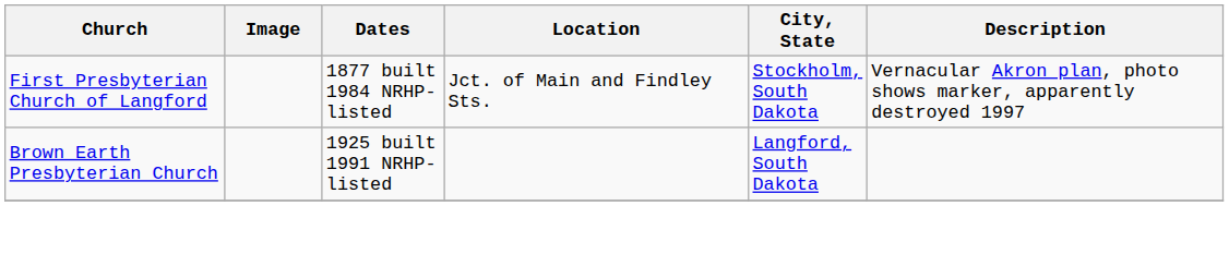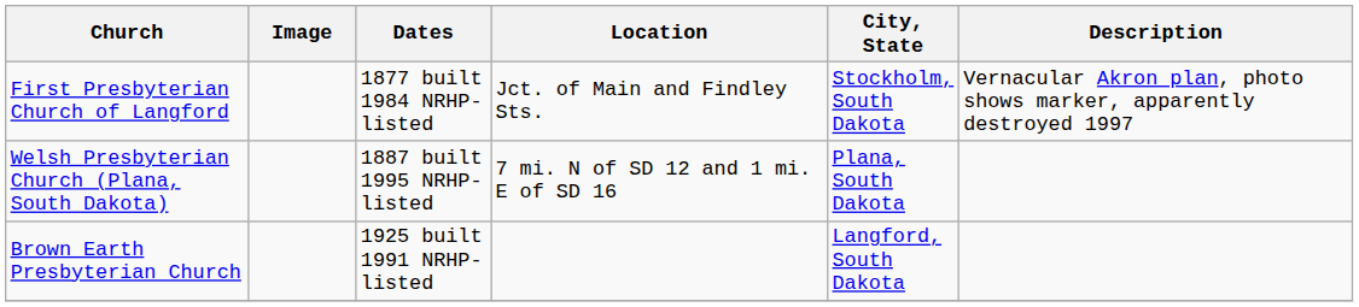+ row: Welsh Presbyterian Church (Plana, South Dakota) | 1887 built 1995 NRHP-listed | 7 mi. N of SD 12 and 1 mi. E of SD 16 | Plana, South Dakota
